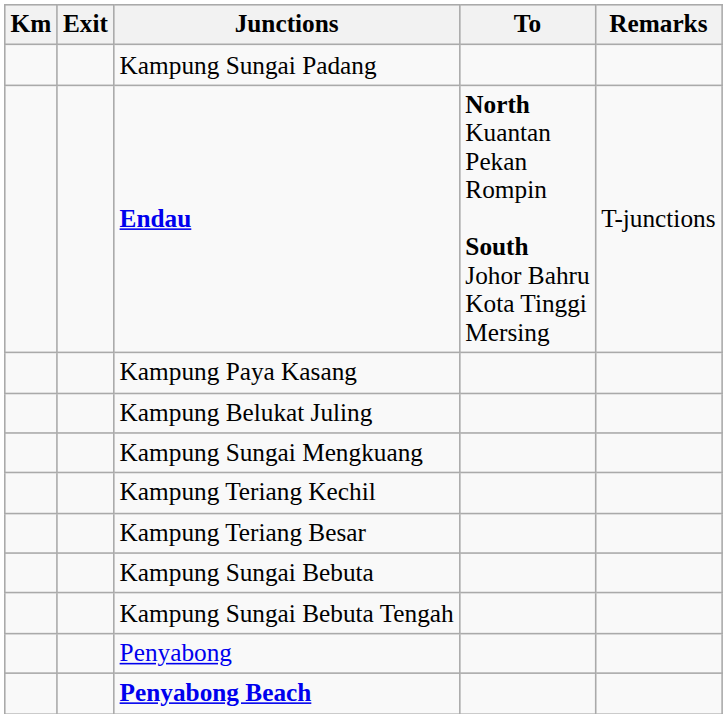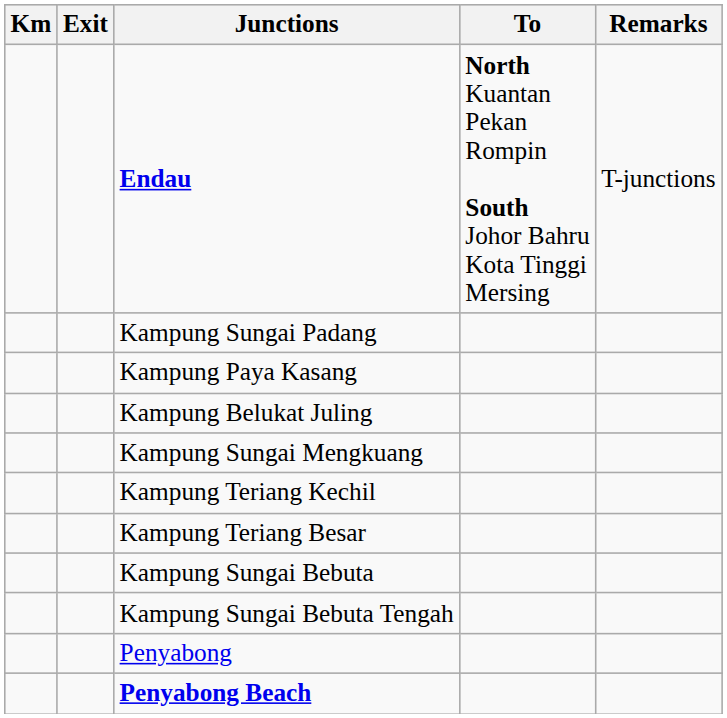rows swapped: Endau <-> Kampung Sungai Padang
